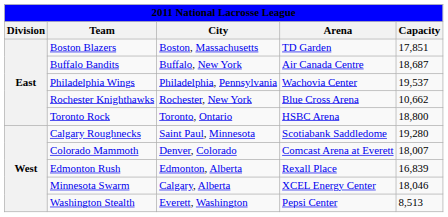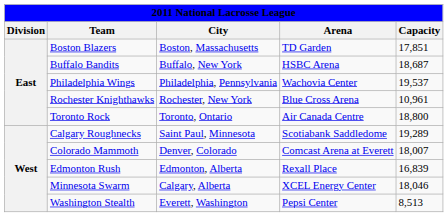Buffalo Bandits | Arena: Air Canada Centre -> HSBC Arena
Rochester Knighthawks | Capacity: 10,662 -> 10,961
Toronto Rock | Arena: HSBC Arena -> Air Canada Centre
Calgary Roughnecks | Capacity: 19,280 -> 19,289
